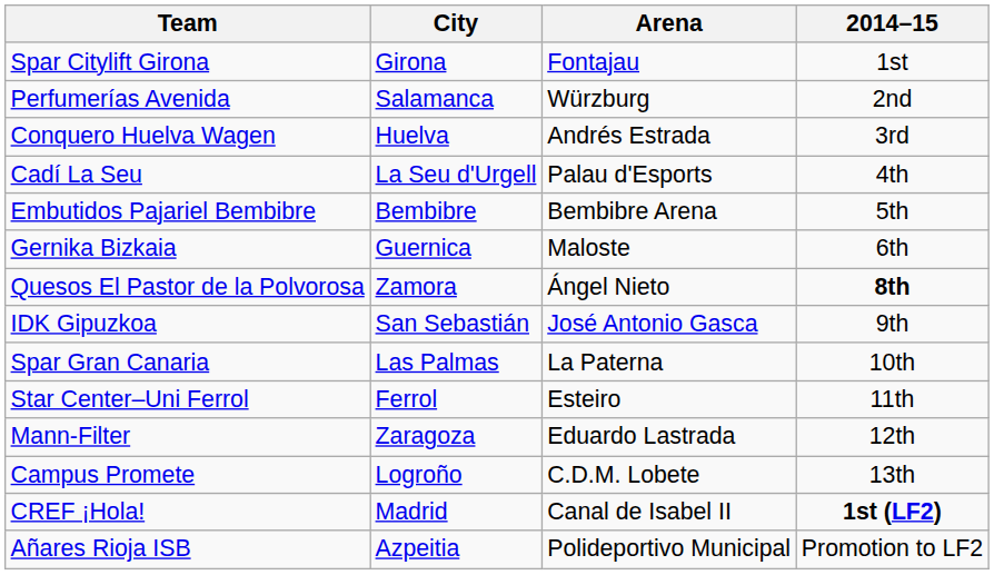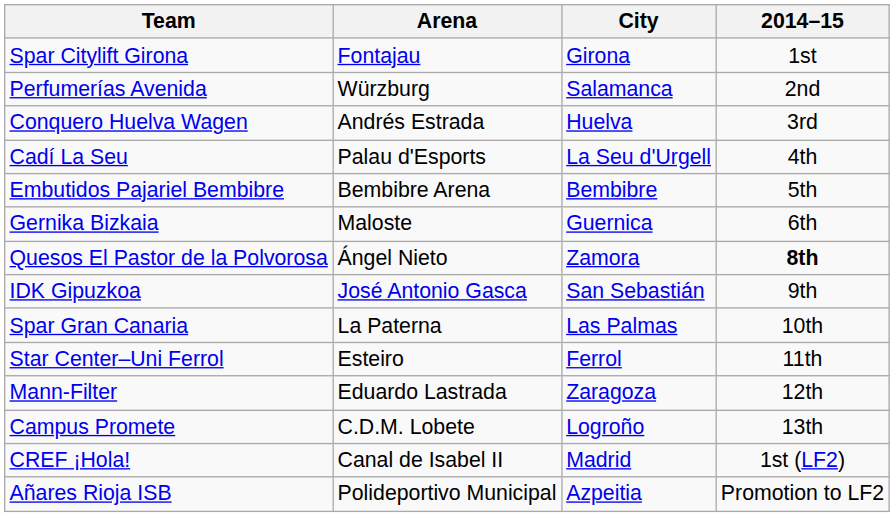columns swapped: City <-> Arena
CREF ¡Hola! | 2014–15: bold -> normal
